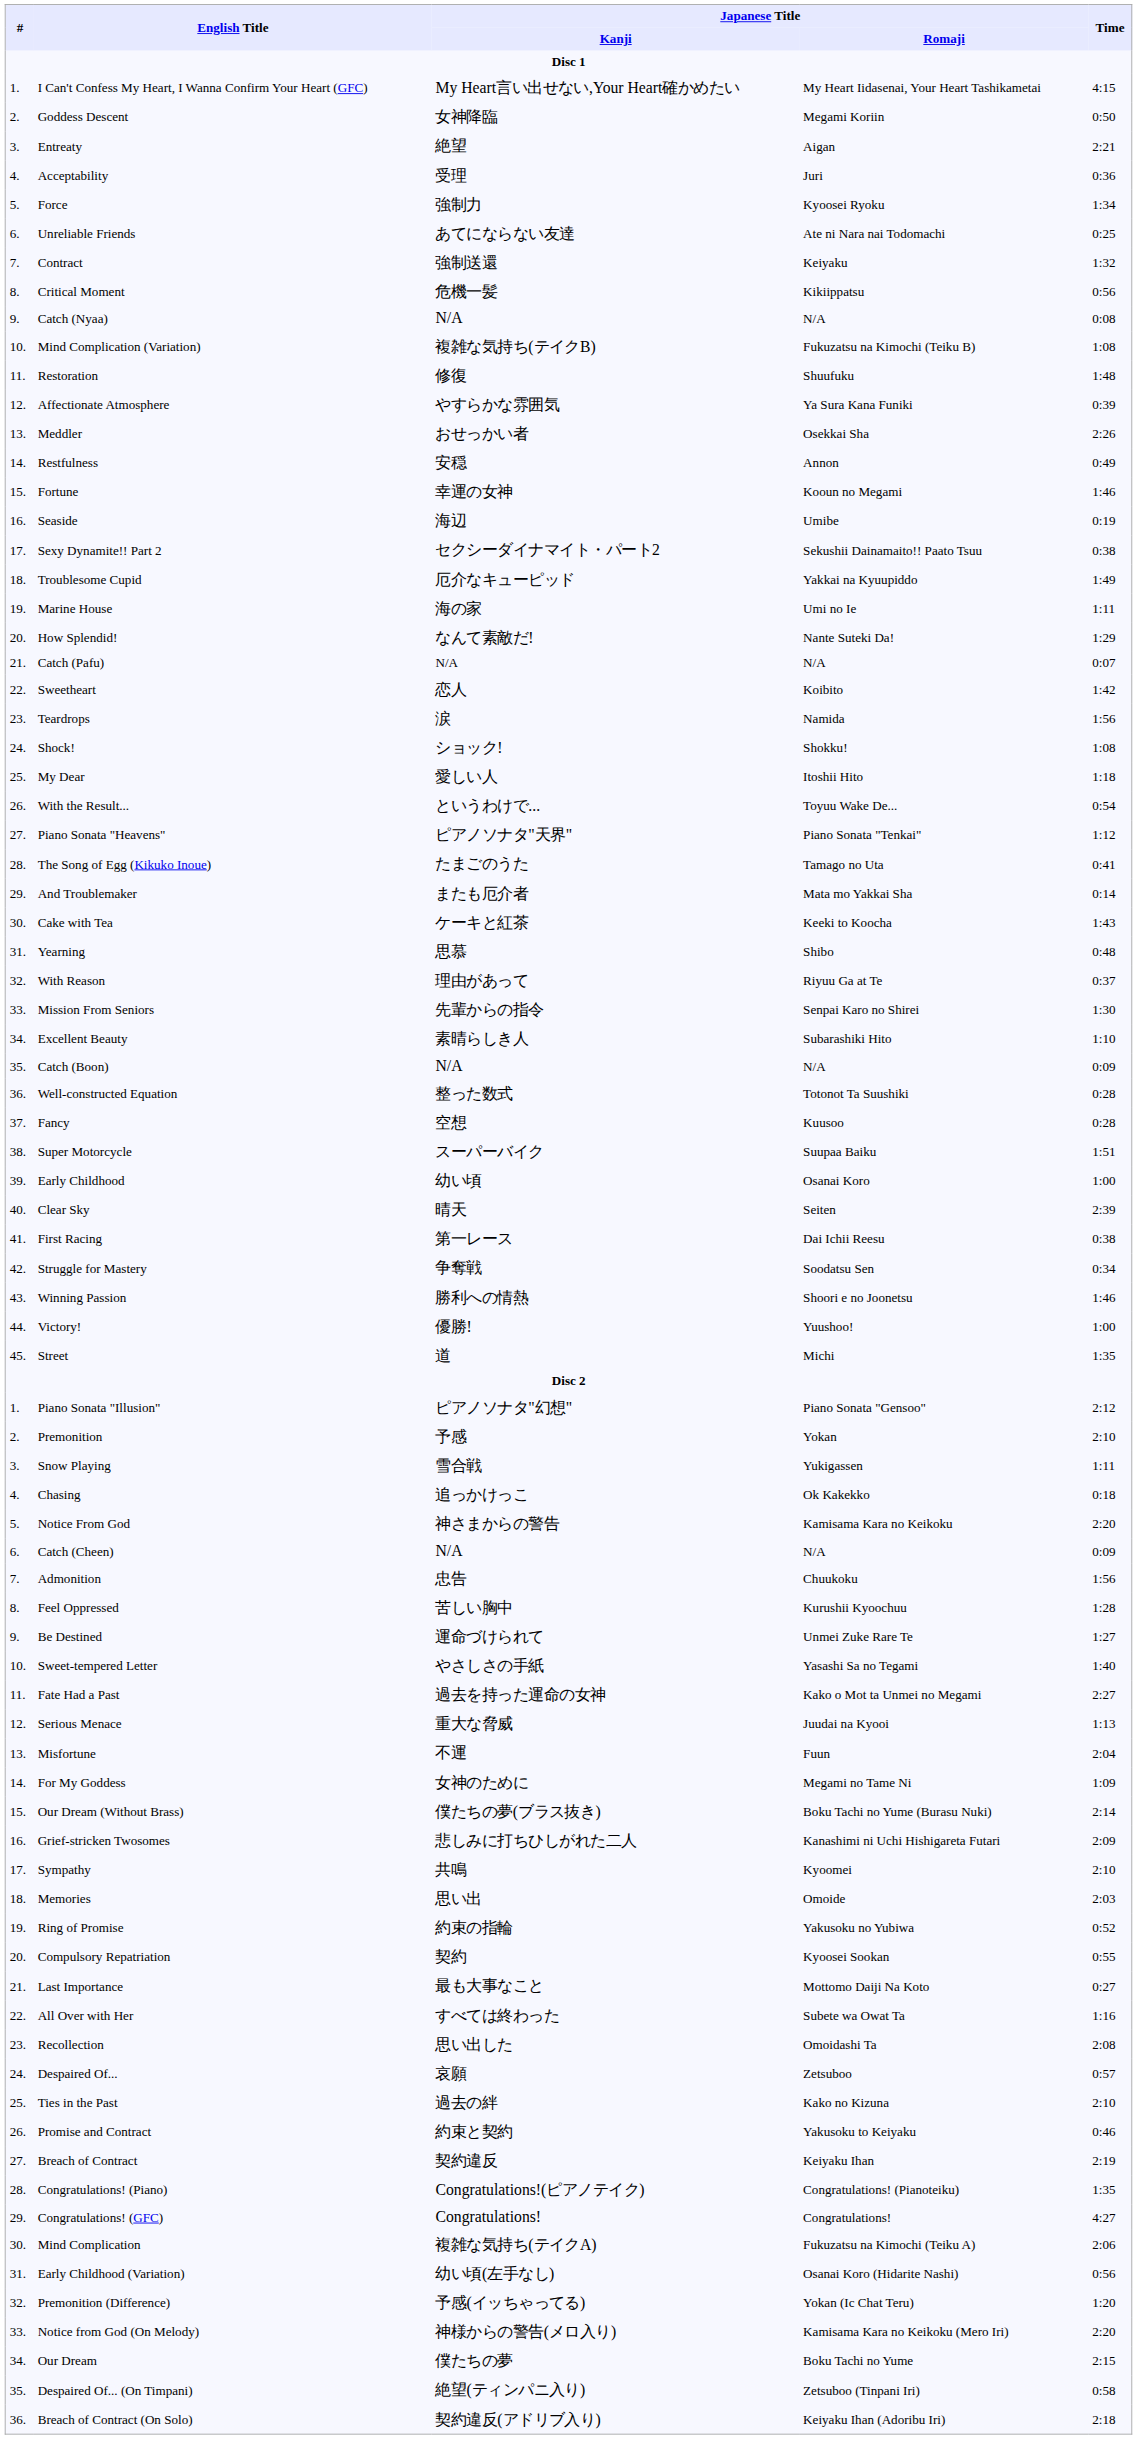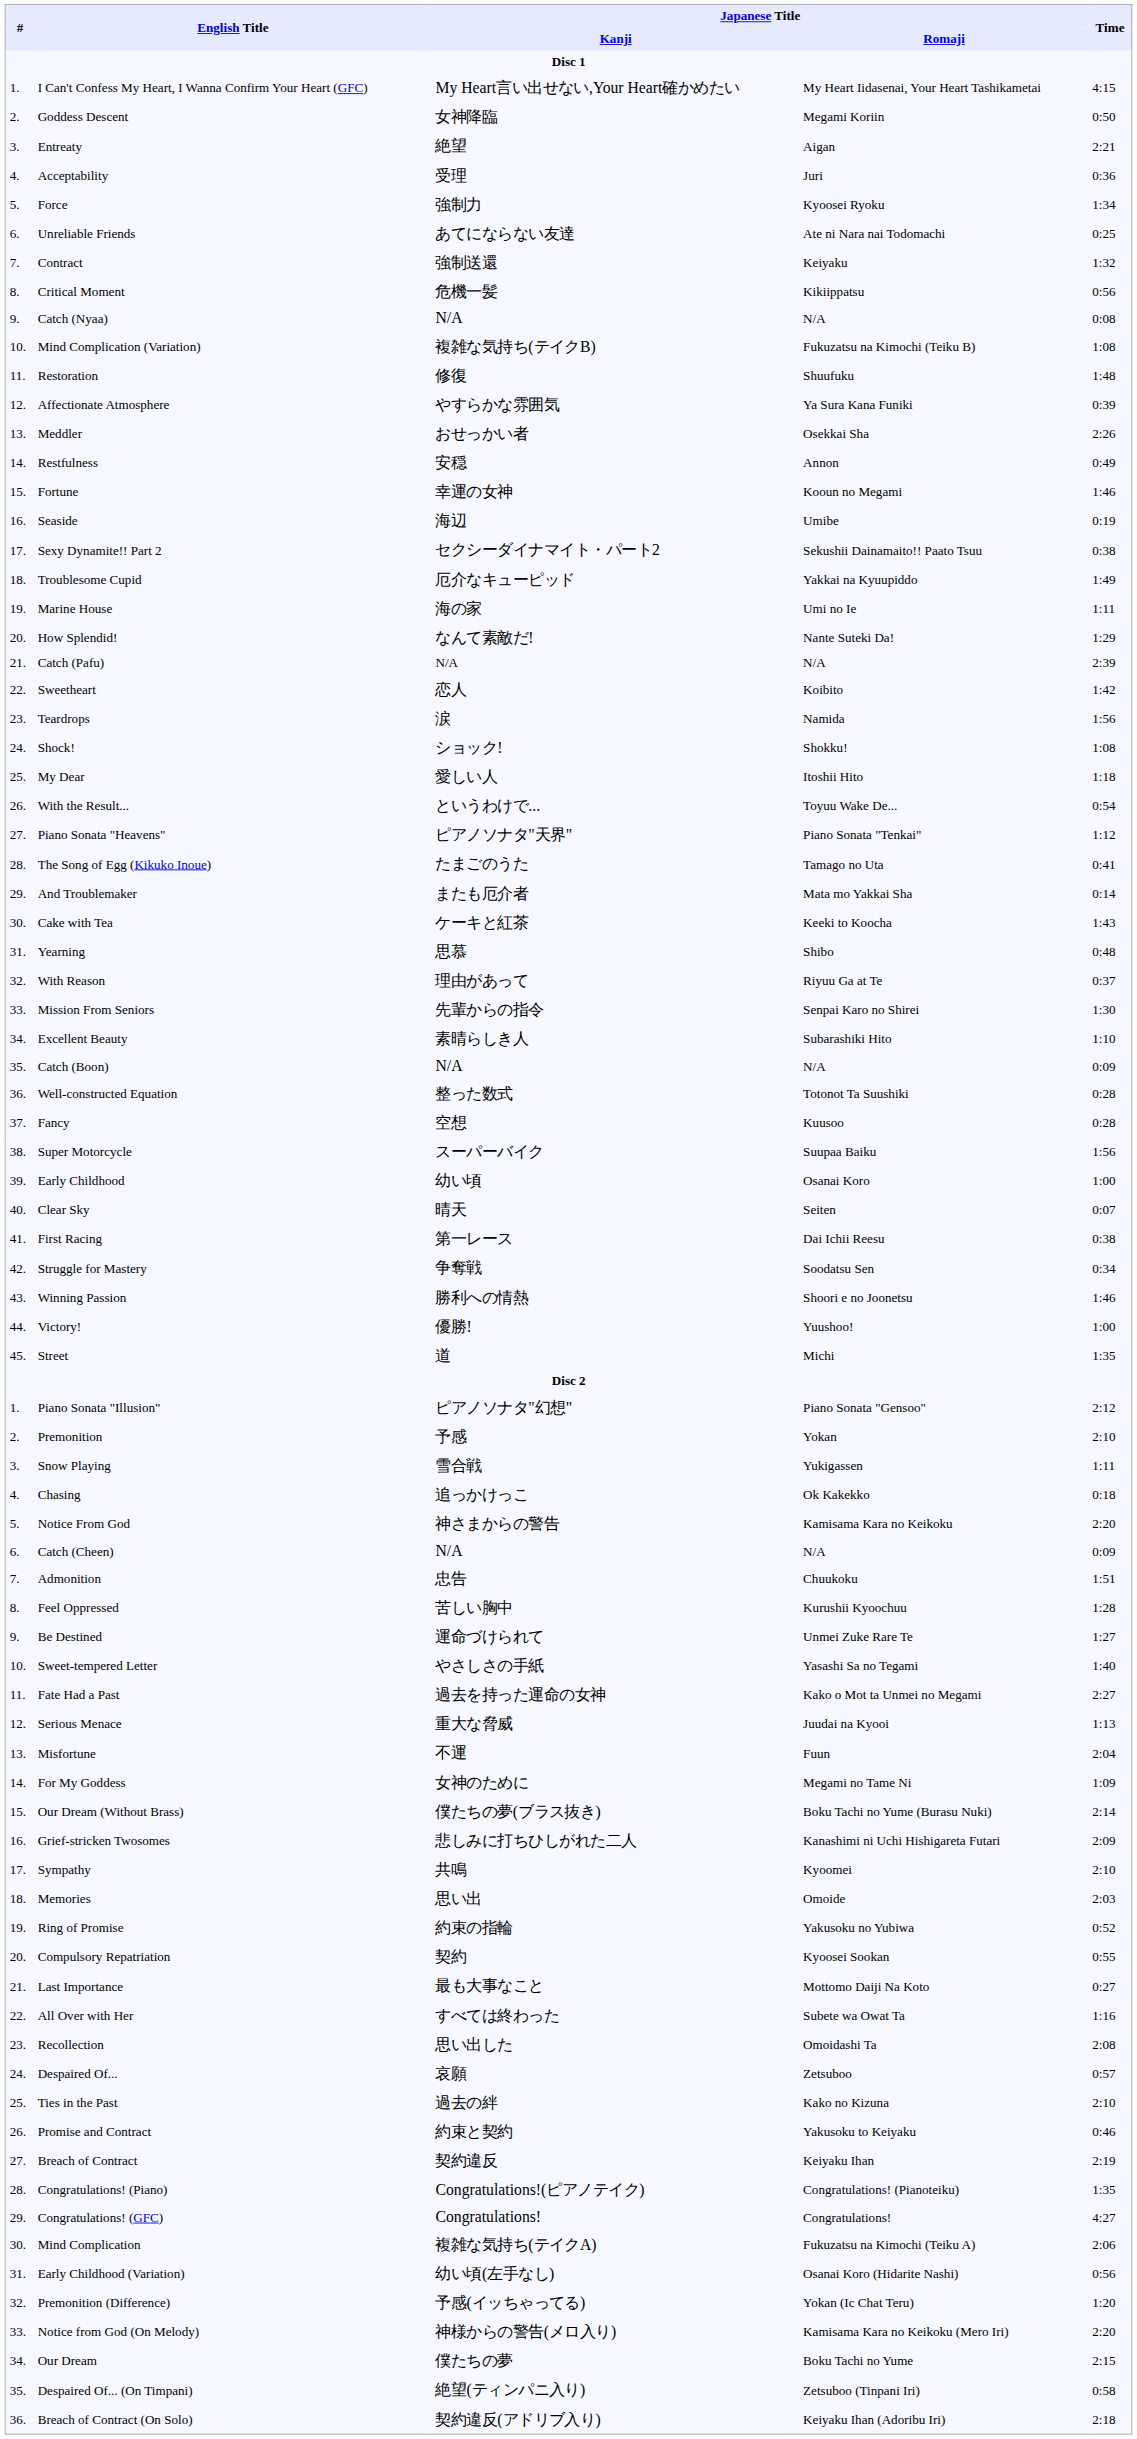Catch (Pafu) | Time: 0:07 -> 2:39
Super Motorcycle | Time: 1:51 -> 1:56
Clear Sky | Time: 2:39 -> 0:07
Admonition | Time: 1:56 -> 1:51
